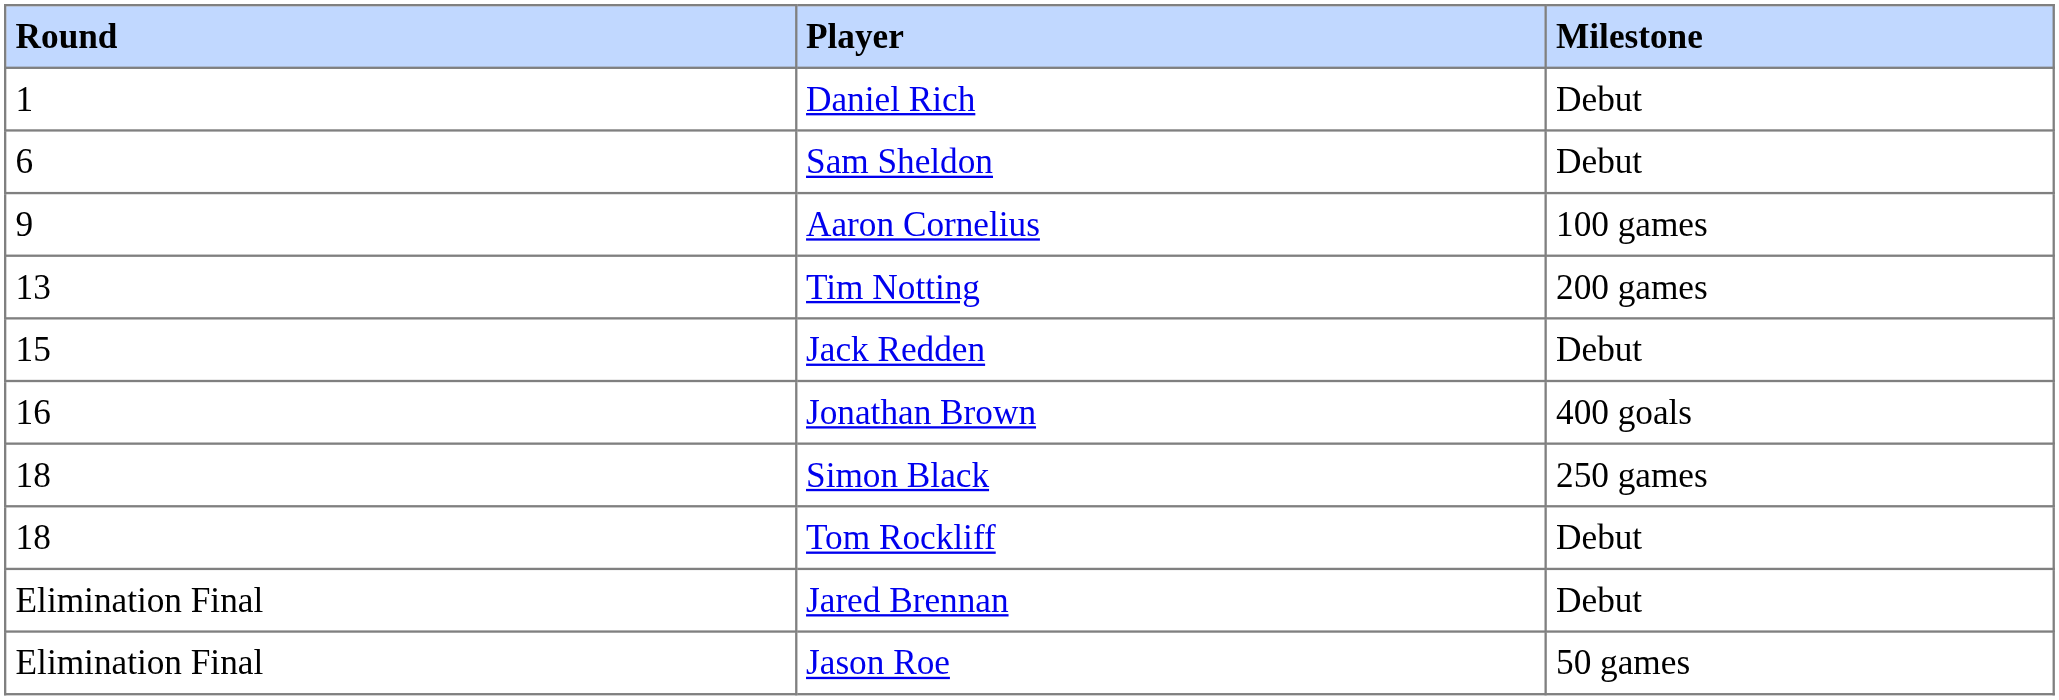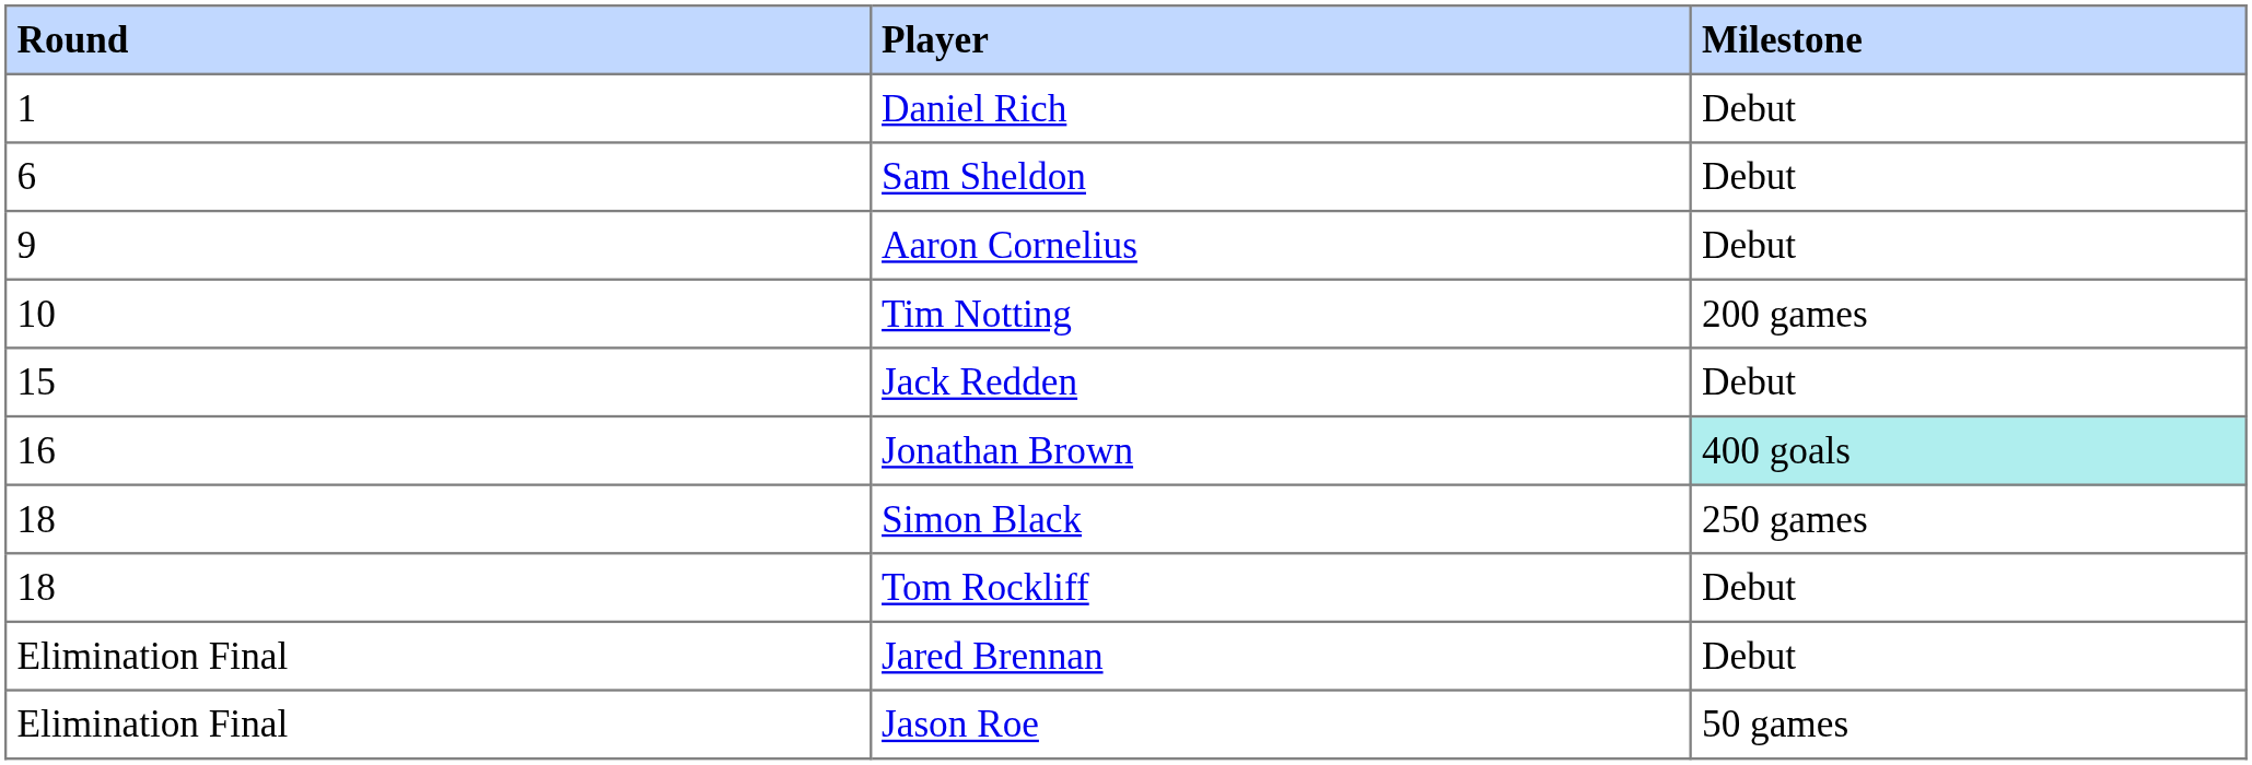Aaron Cornelius | Milestone: 100 games -> Debut
Tim Notting | Round: 13 -> 10
Jonathan Brown | Milestone: no background -> paleturquoise background
